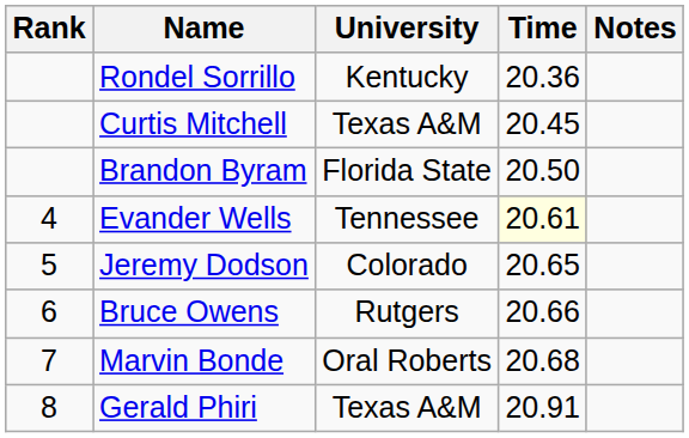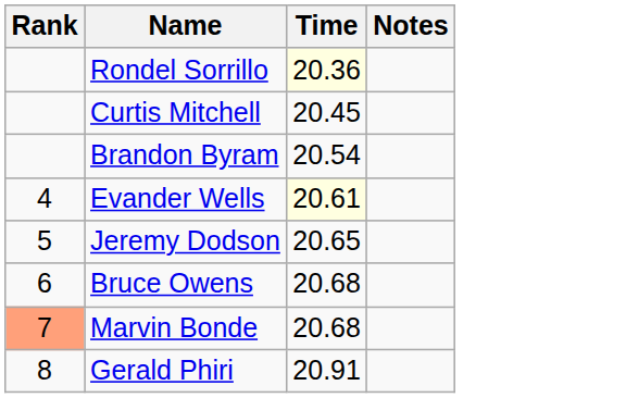- column: University | Kentucky | Texas A&M | Florida State | Tennessee | Colorado | Rutgers | Oral Roberts | Texas A&M
Rondel Sorrillo | Time: no background -> lightyellow background
Brandon Byram | Time: 20.50 -> 20.54
Bruce Owens | Time: 20.66 -> 20.68
Marvin Bonde | Rank: no background -> lightsalmon background
